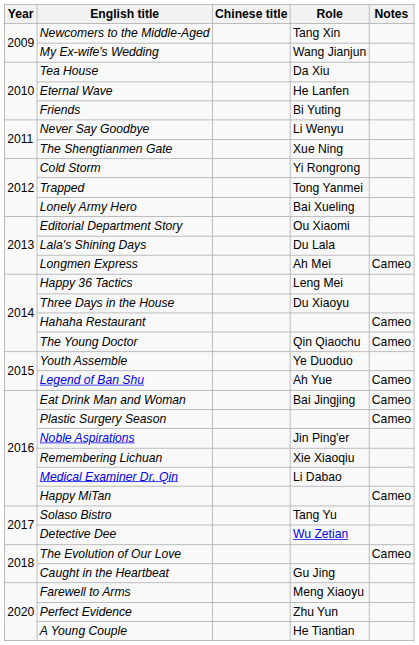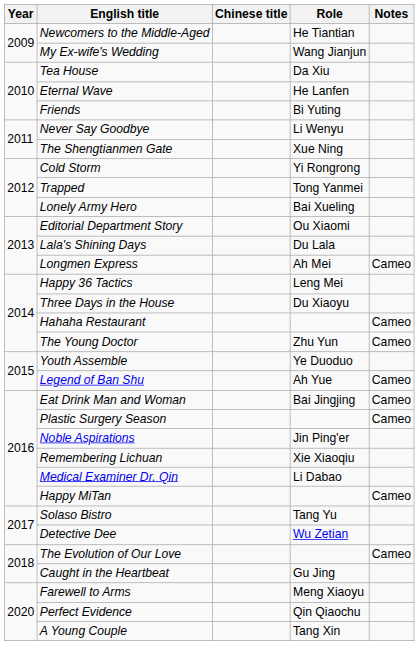Newcomers to the Middle-Aged | Role: Tang Xin -> He Tiantian
The Young Doctor | Role: Qin Qiaochu -> Zhu Yun
Perfect Evidence | Role: Zhu Yun -> Qin Qiaochu
A Young Couple | Role: He Tiantian -> Tang Xin
